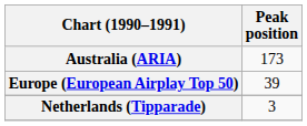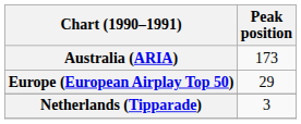Europe (European Airplay Top 50) | Peak position: 39 -> 29
